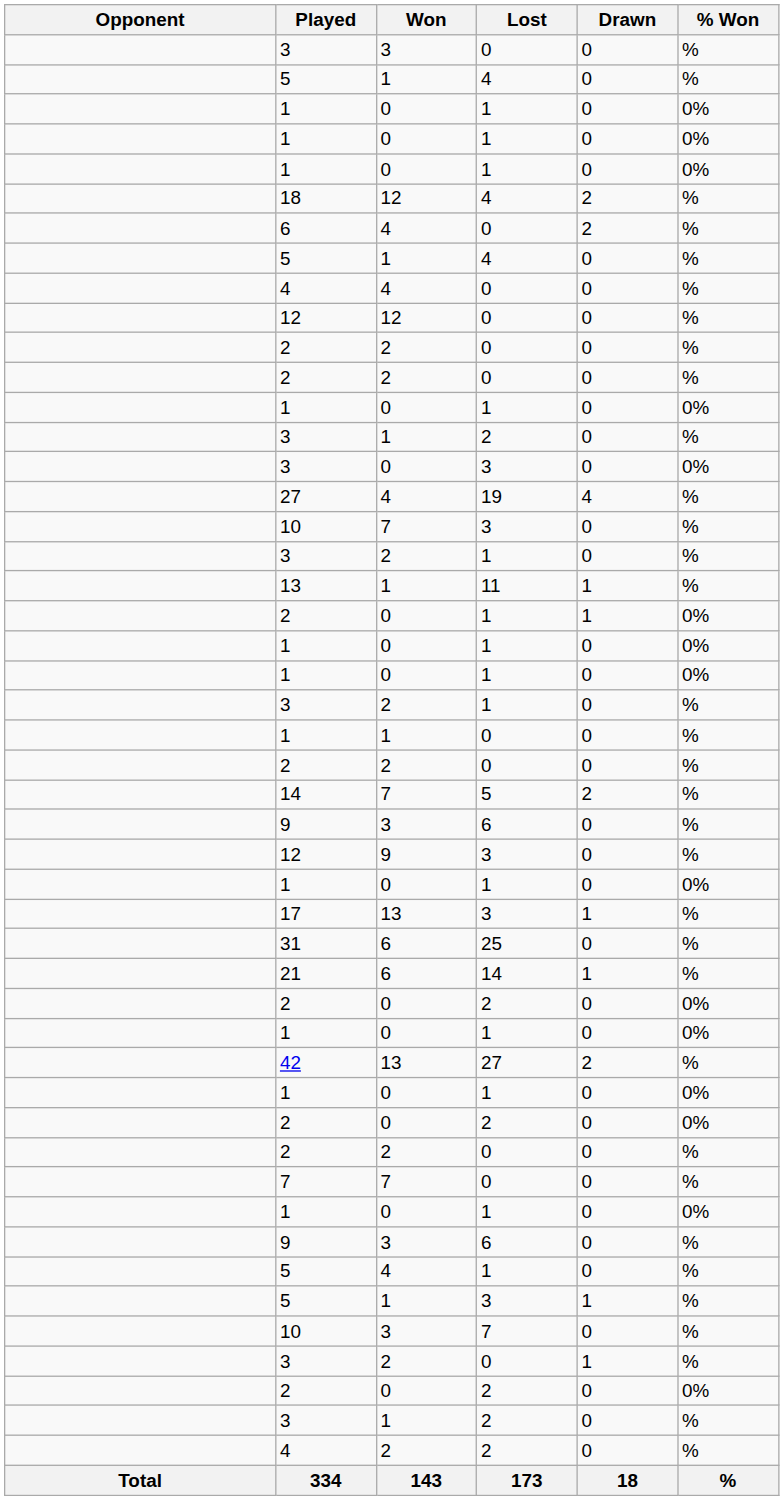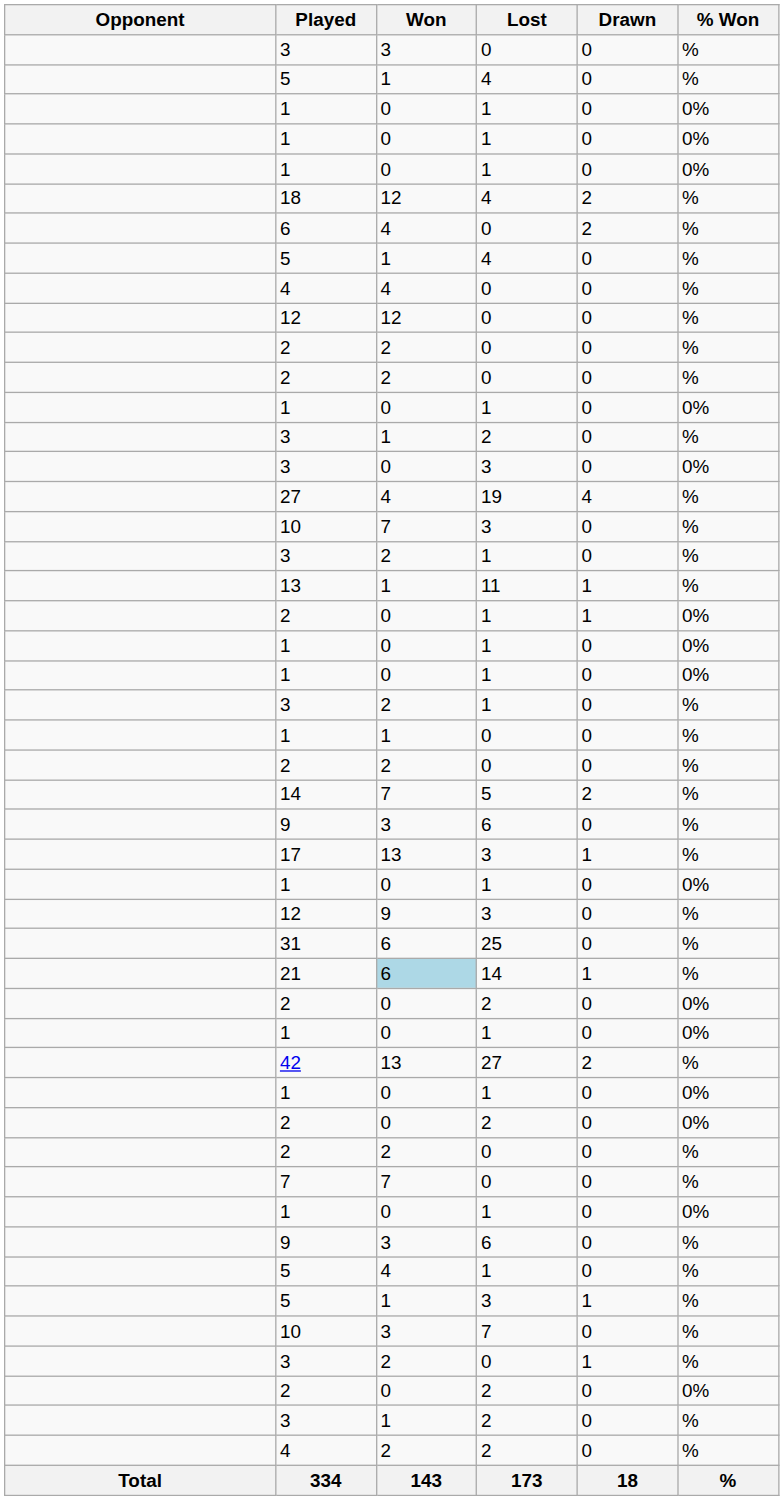rows swapped: 17 <-> 12 / 3
21 | Won: no background -> lightblue background
